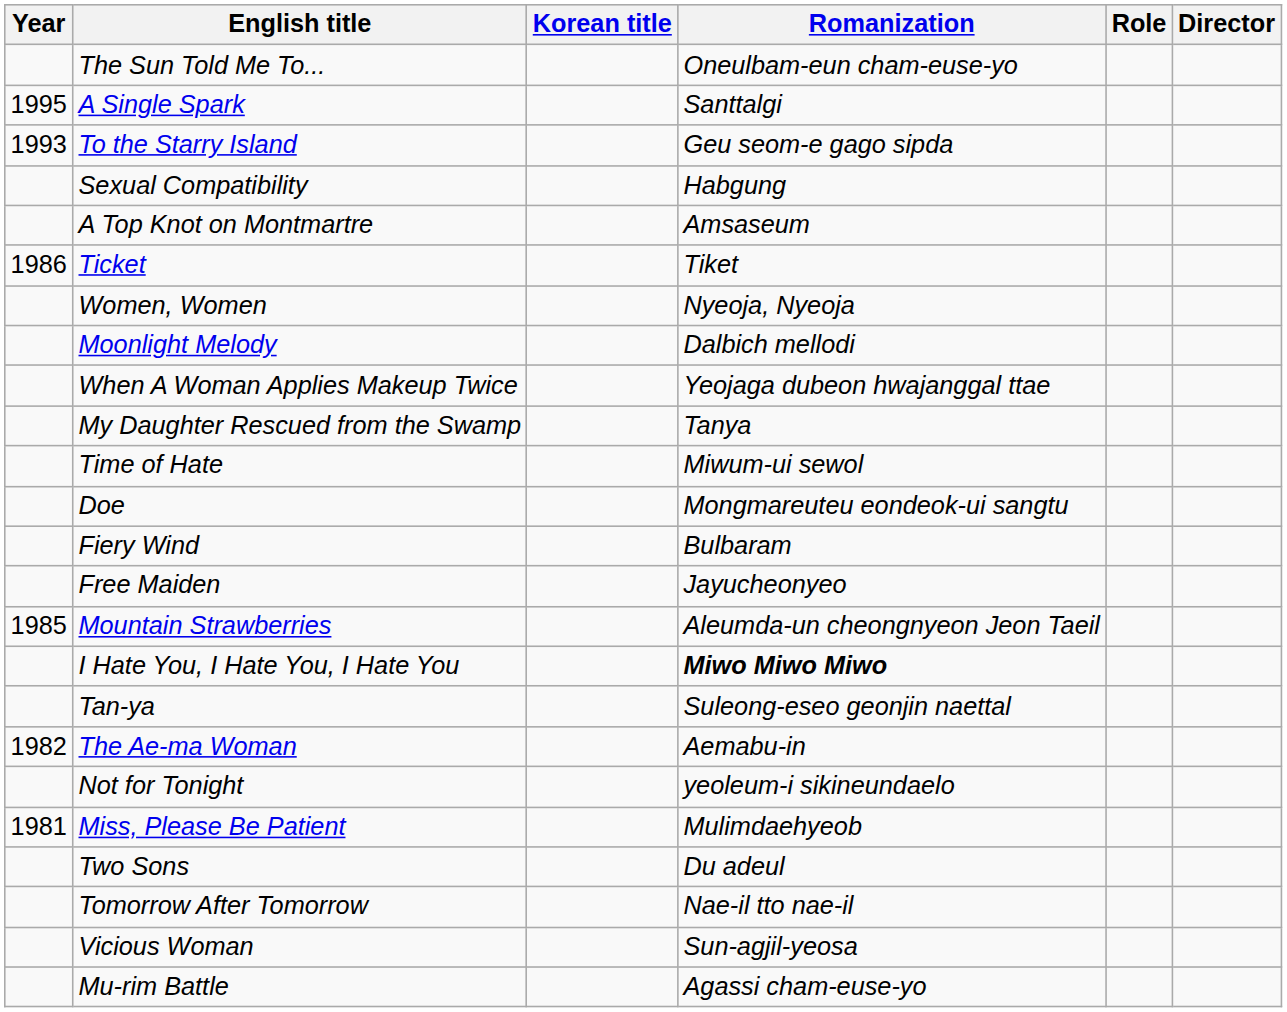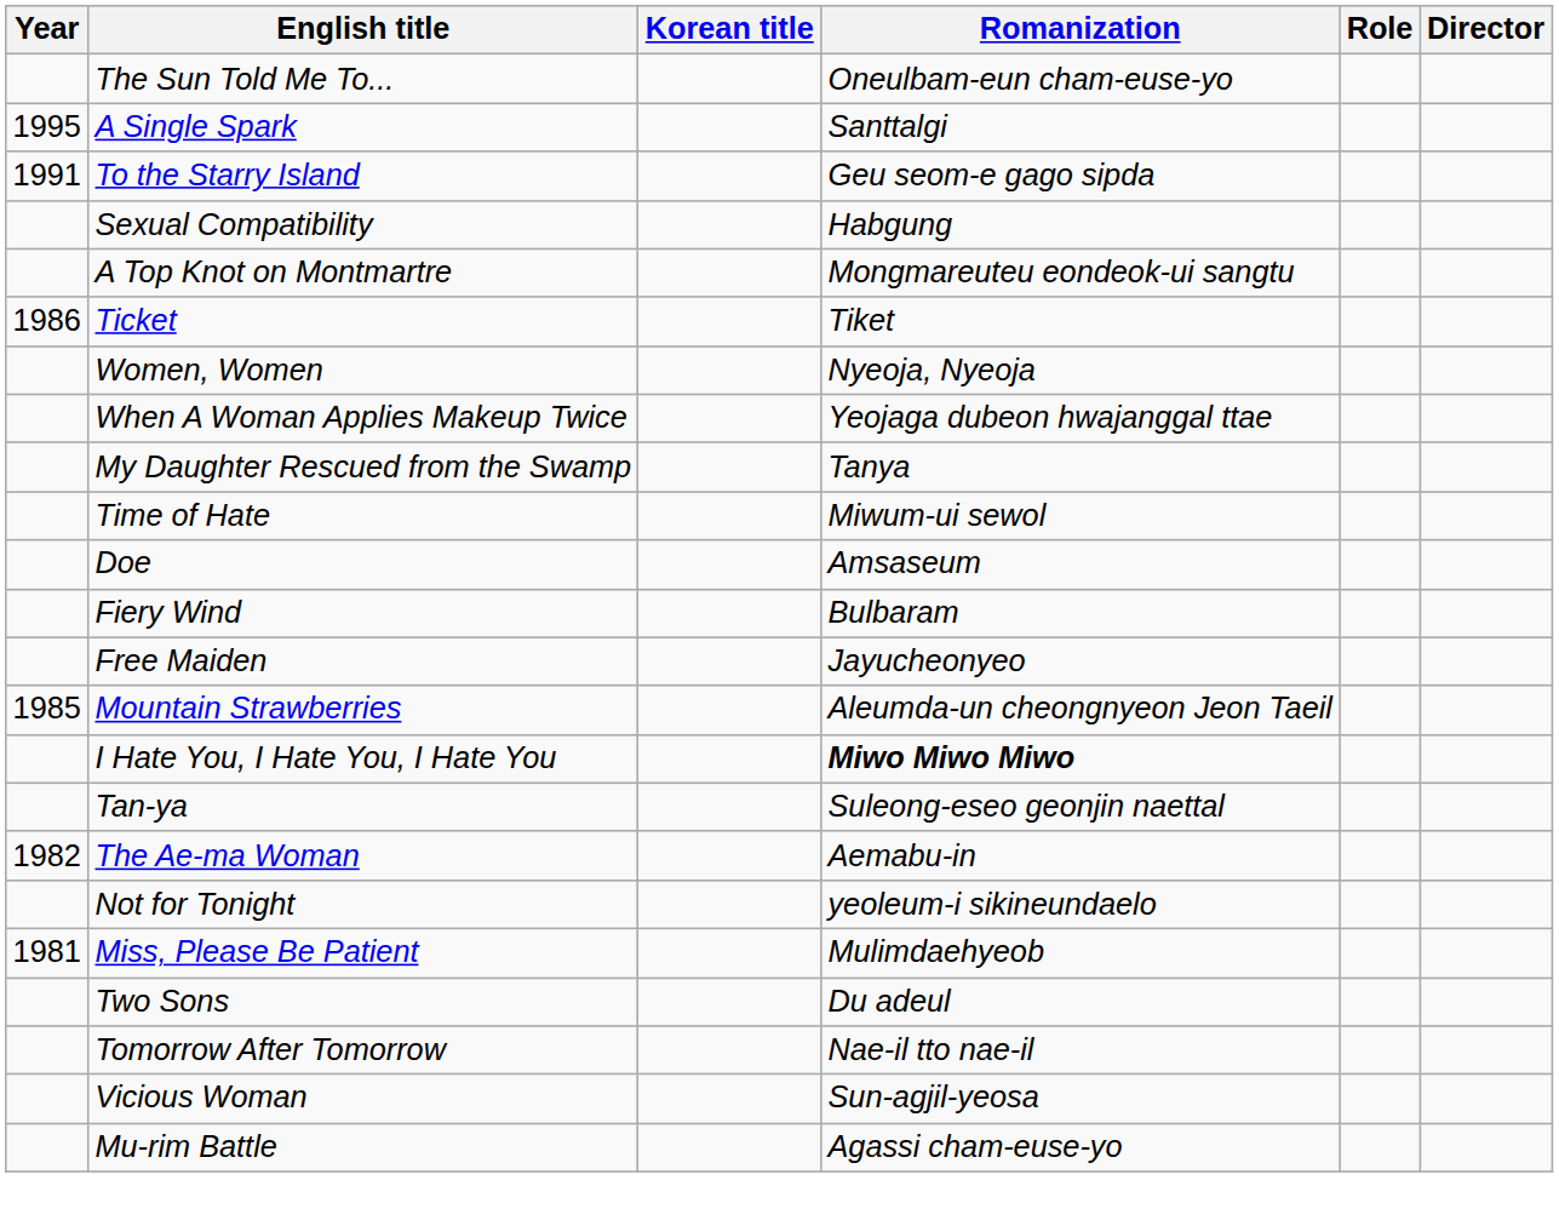To the Starry Island | Year: 1993 -> 1991
A Top Knot on Montmartre | Romanization: Amsaseum -> Mongmareuteu eondeok-ui sangtu
- row: Moonlight Melody | Dalbich mellodi
Doe | Romanization: Mongmareuteu eondeok-ui sangtu -> Amsaseum
